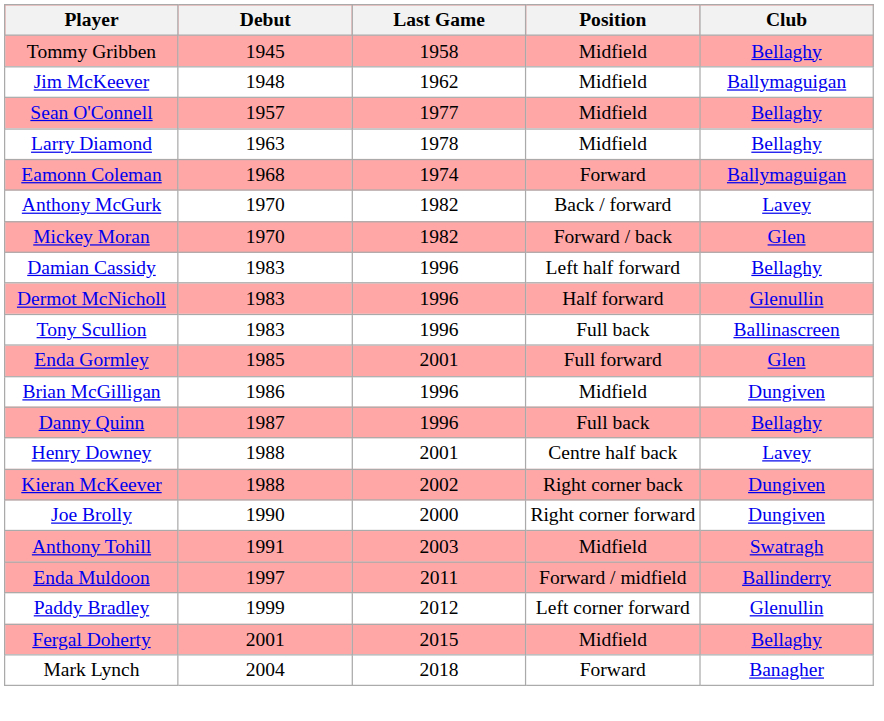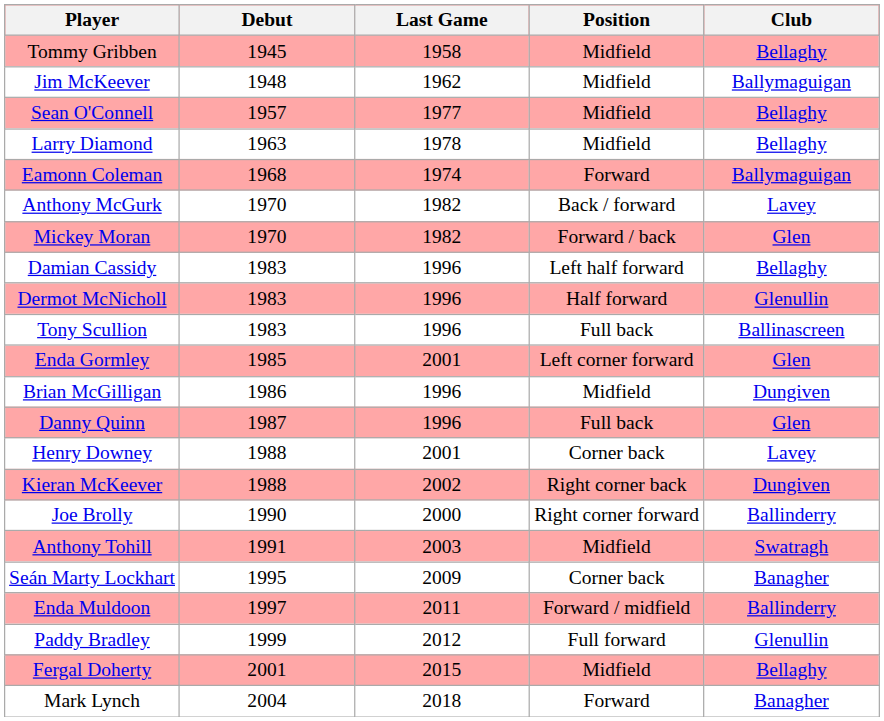Enda Gormley | Position: Full forward -> Left corner forward
Danny Quinn | Club: Bellaghy -> Glen
Henry Downey | Position: Centre half back -> Corner back
Joe Brolly | Club: Dungiven -> Ballinderry
+ row: Seán Marty Lockhart | 1995 | 2009 | Corner back | Banagher
Paddy Bradley | Position: Left corner forward -> Full forward
